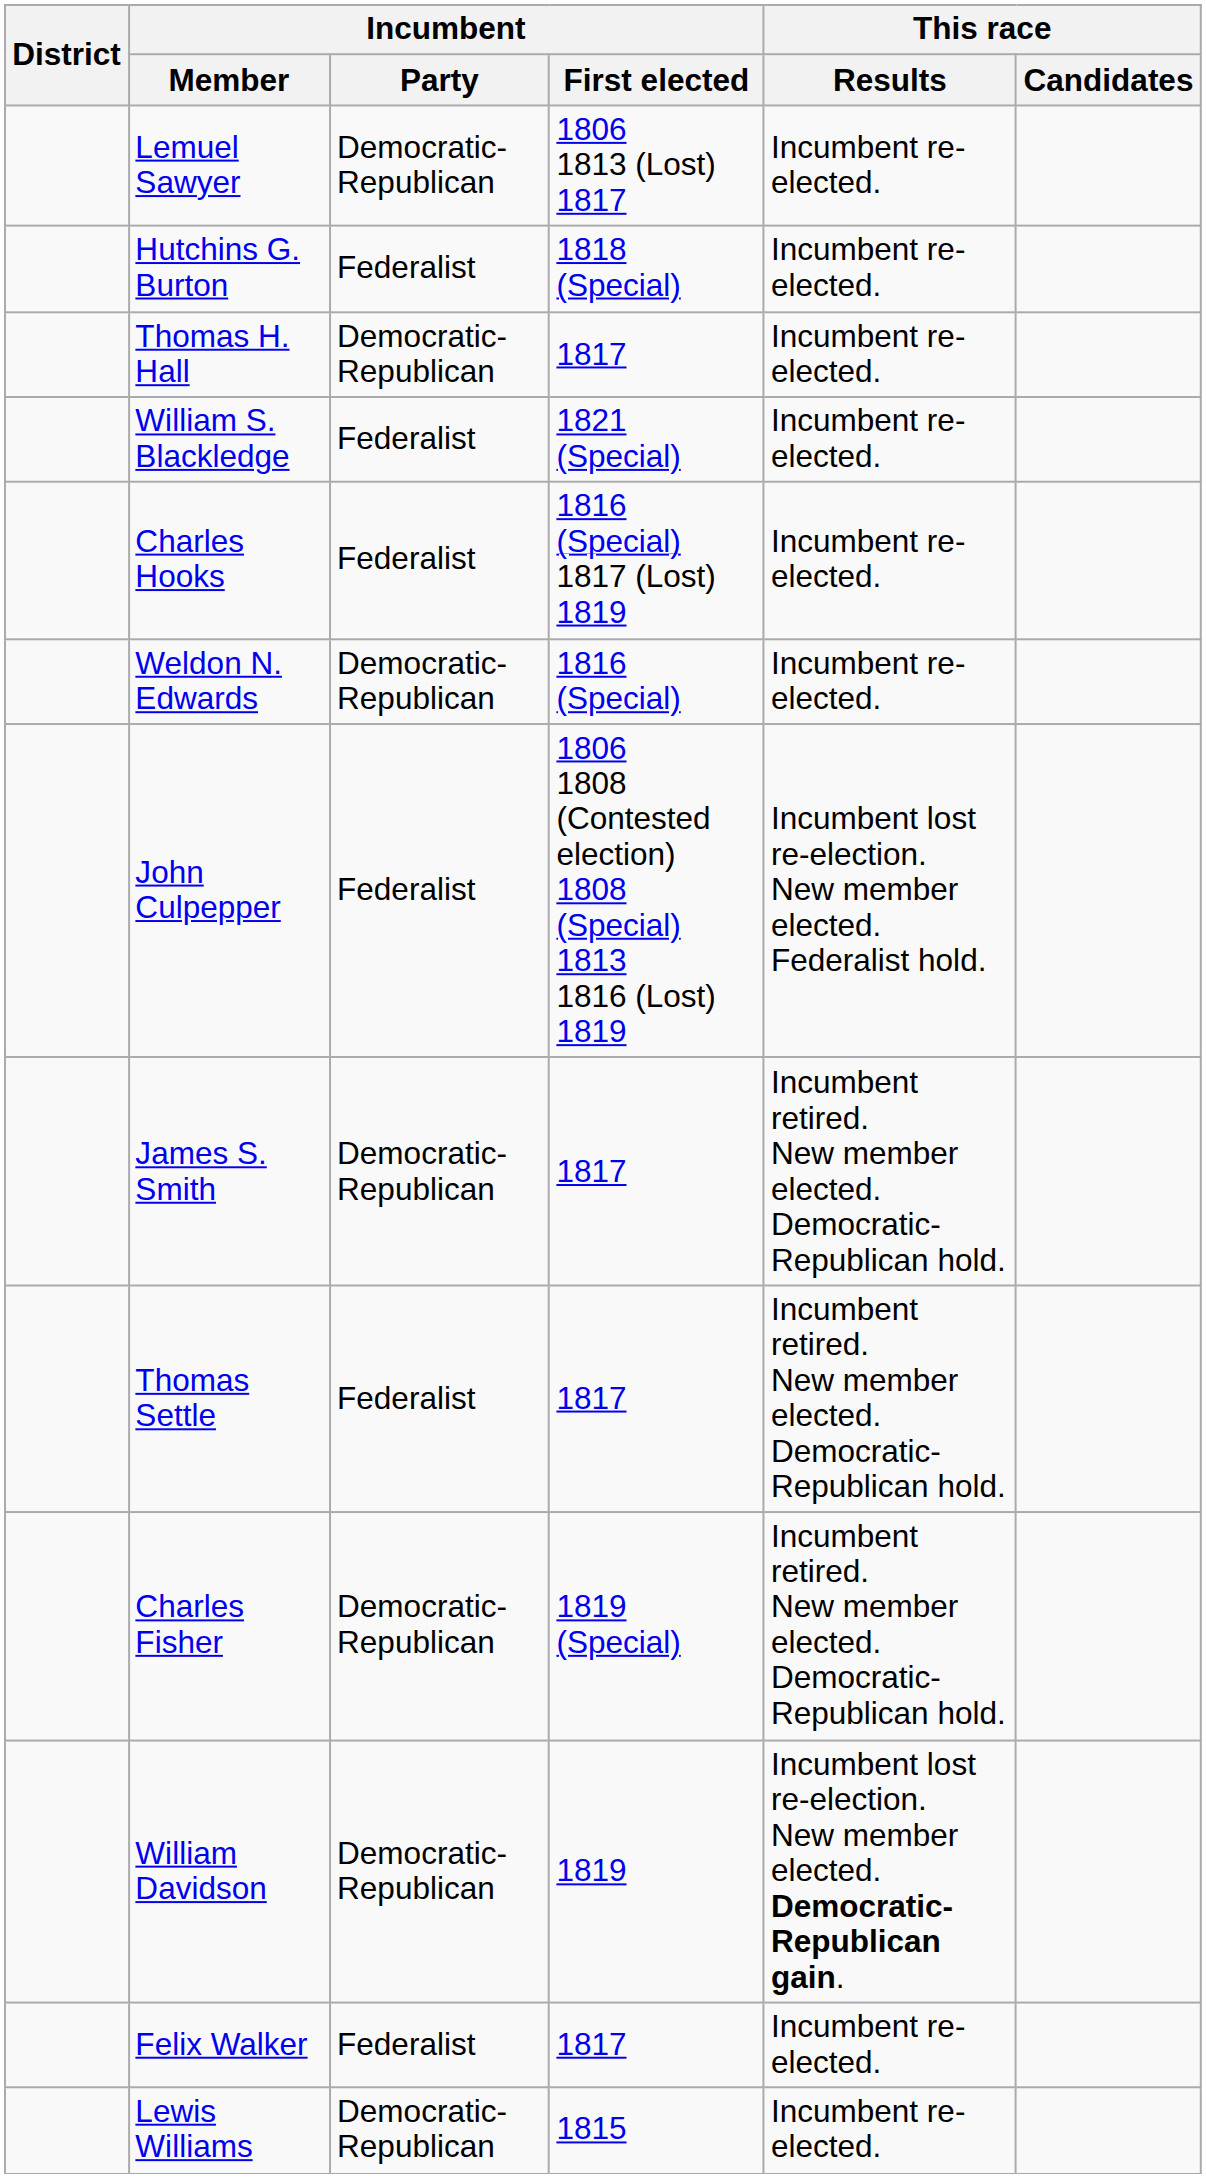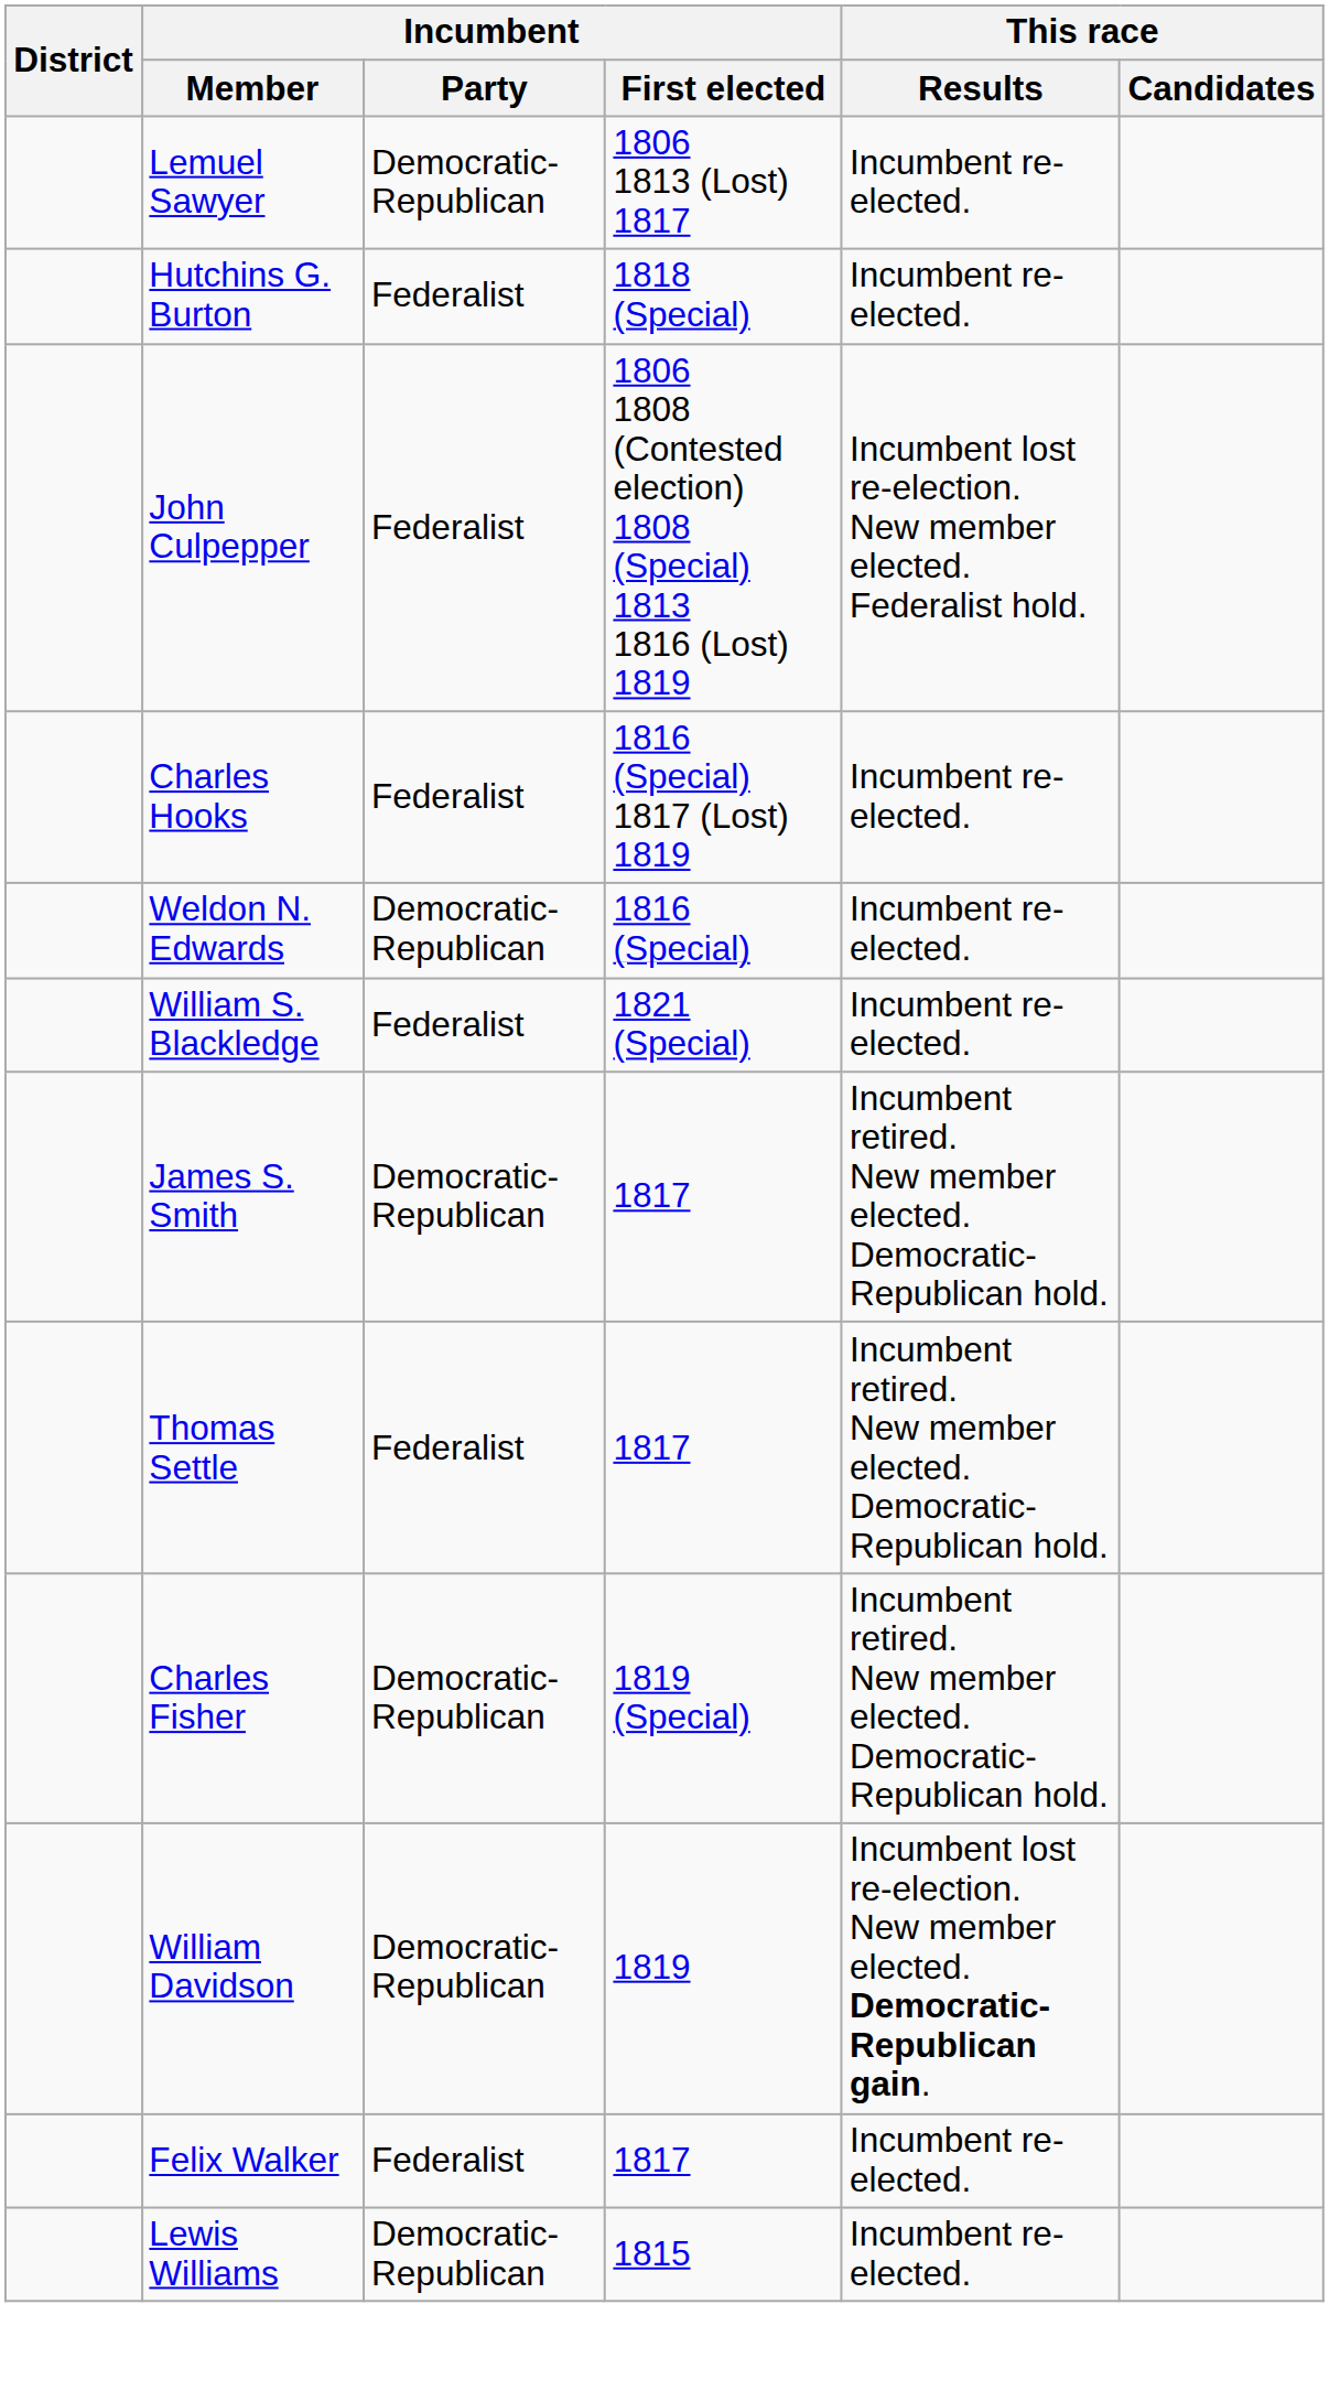- row: Thomas H. Hall | Democratic-Republican | 1817 | Incumbent re-elected.
rows swapped: William S. Blackledge <-> John Culpepper
